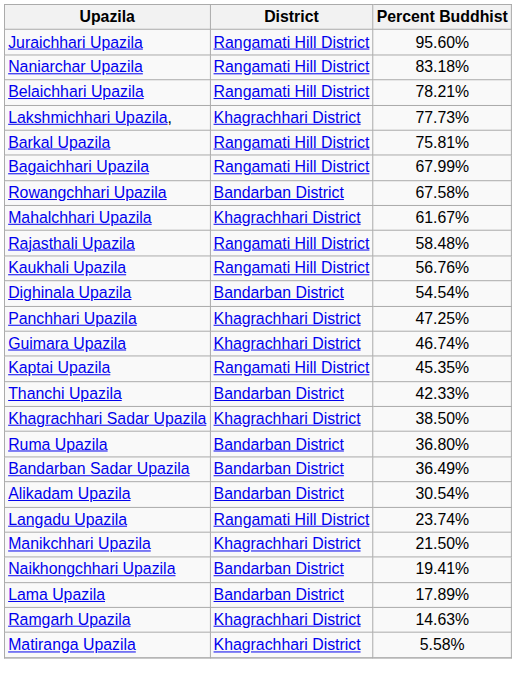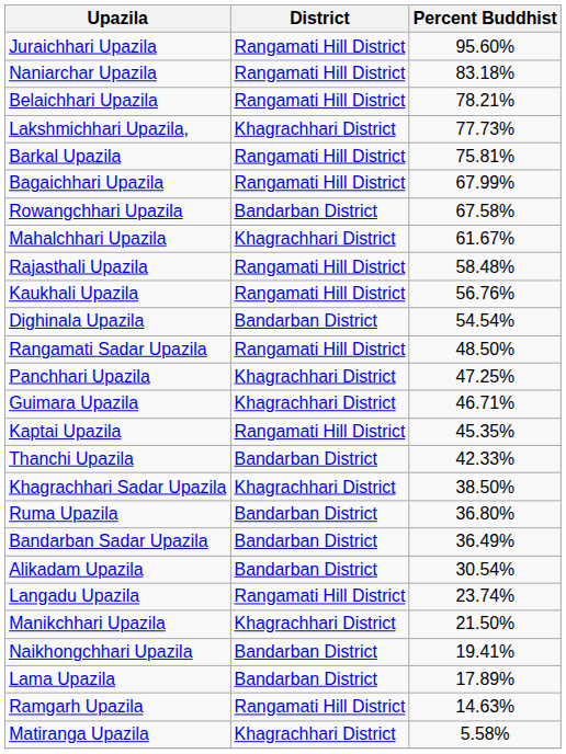+ row: Rangamati Sadar Upazila | Rangamati Hill District | 48.50%
Guimara Upazila | Percent Buddhist: 46.74% -> 46.71%
Ramgarh Upazila | District: Khagrachhari District -> Rangamati Hill District
